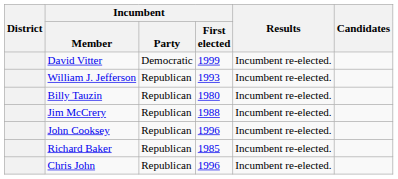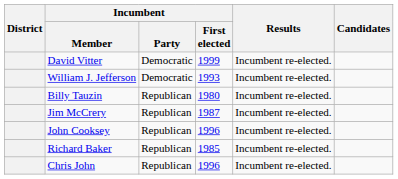William J. Jefferson | Incumbent / Party: Republican -> Democratic
Jim McCrery | Incumbent / First elected: 1988 -> 1987
